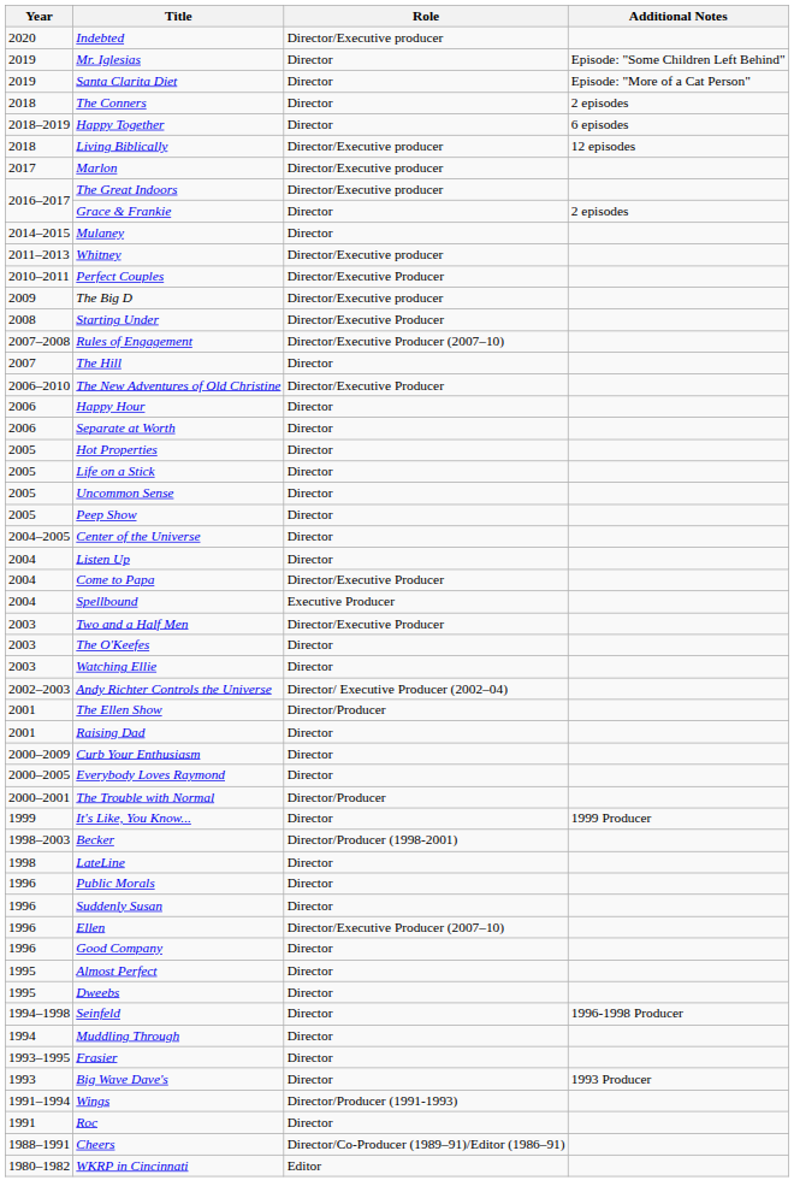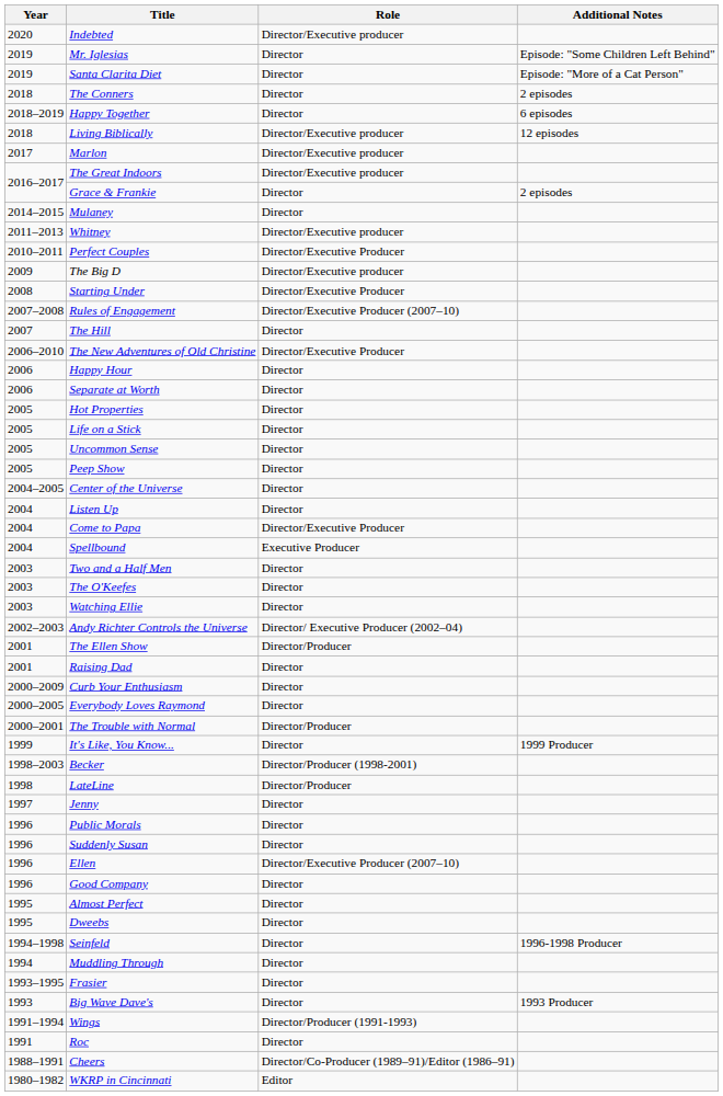Two and a Half Men | Role: Director/Executive Producer -> Director
LateLine | Role: Director -> Director/Producer
+ row: 1997 | Jenny | Director
